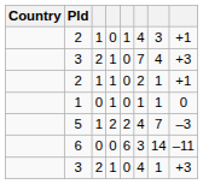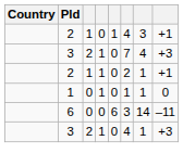- row: 5 | 1 | 2 | 2 | 4 | 7 | –3
